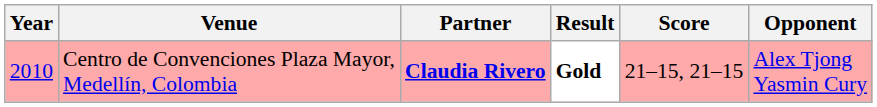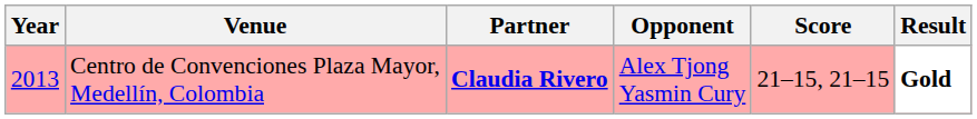columns swapped: Opponent <-> Result
Centro de Convenciones Plaza Mayor, Medellín, Colombia | Year: 2010 -> 2013
